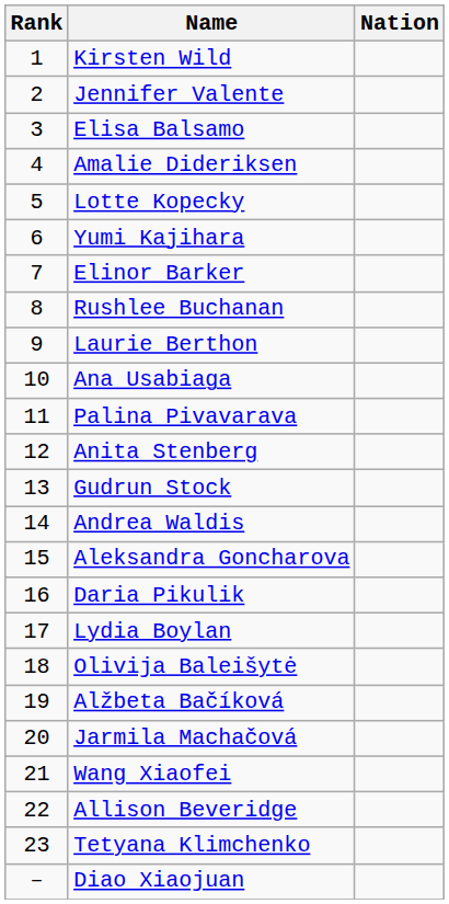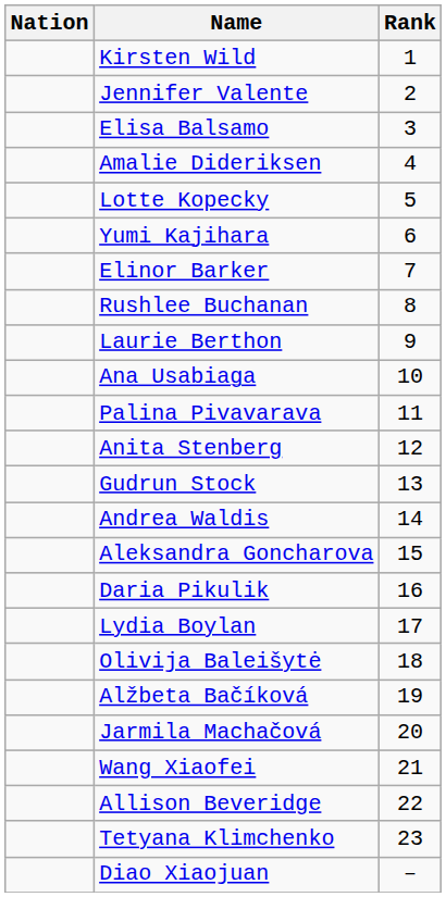columns swapped: Rank <-> Nation
